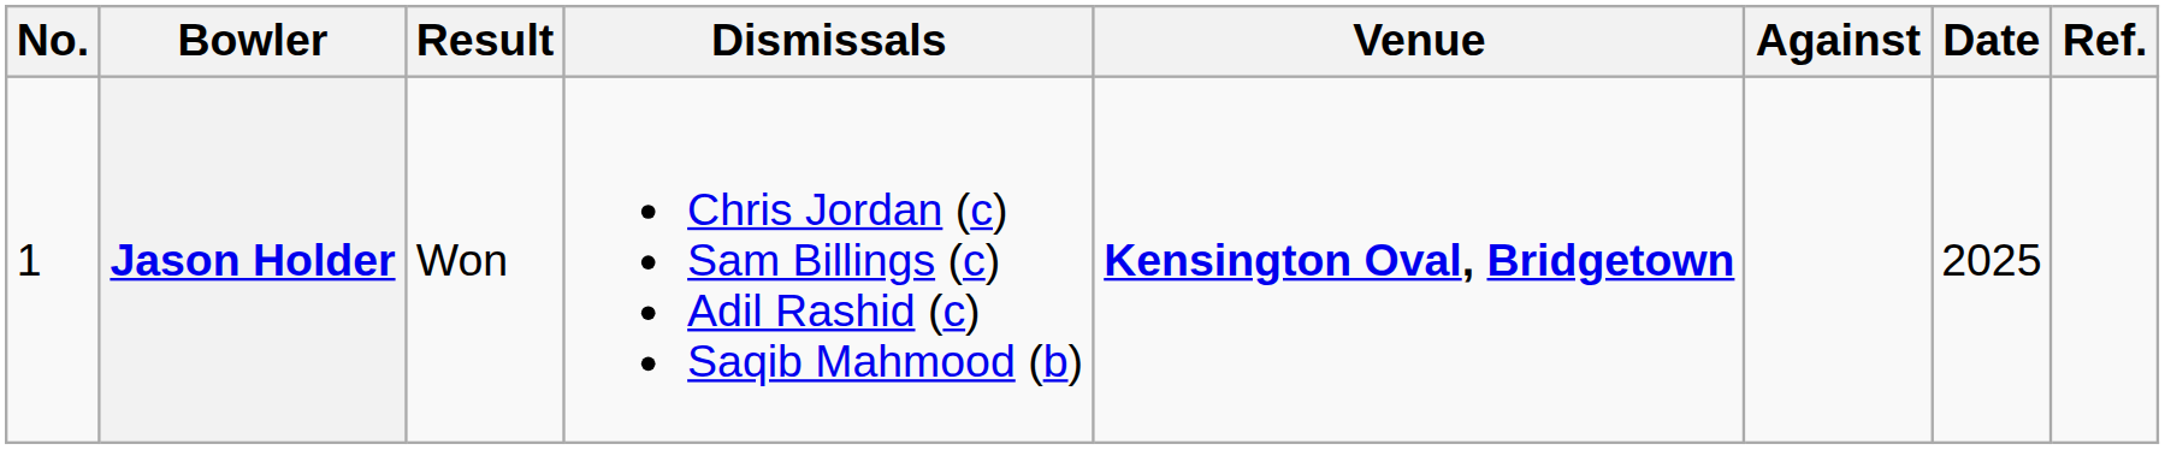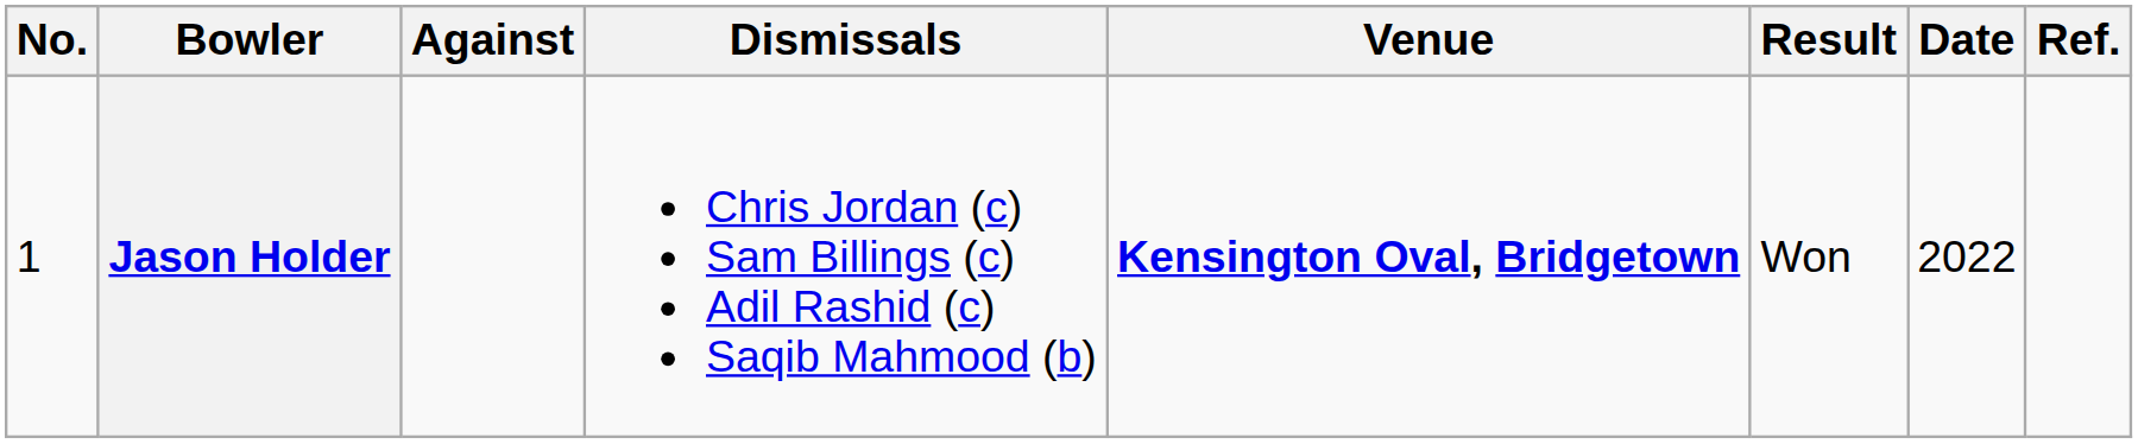columns swapped: Against <-> Result
Jason Holder | Date: 2025 -> 2022
